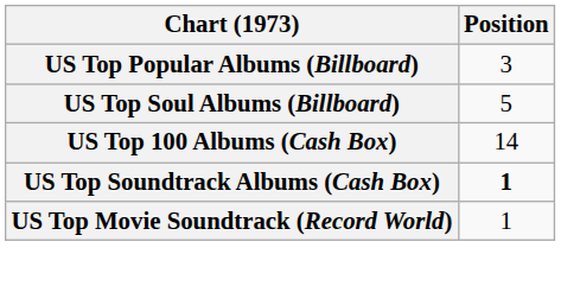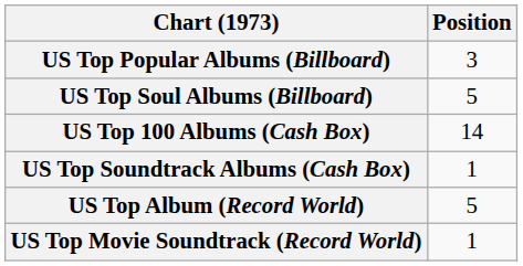US Top Soundtrack Albums (Cash Box) | Position: bold -> normal
+ row: US Top Album (Record World) | 5
